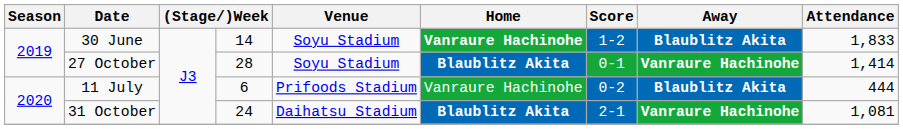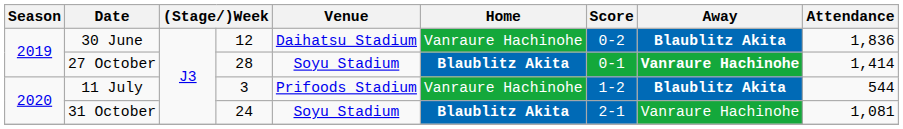30 June | column 4: 14 -> 12
30 June | Venue: Soyu Stadium -> Daihatsu Stadium
30 June | Home: bold -> normal
30 June | Score: 1-2 -> 0-2
30 June | Attendance: 1,833 -> 1,836
11 July | column 4: 6 -> 3
11 July | Score: 0-2 -> 1-2
11 July | Attendance: 444 -> 544
31 October | Venue: Daihatsu Stadium -> Soyu Stadium
31 October | Away: bold -> normal
